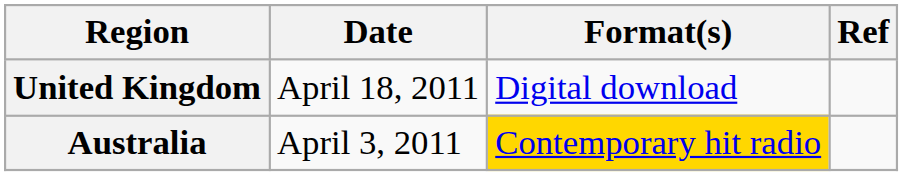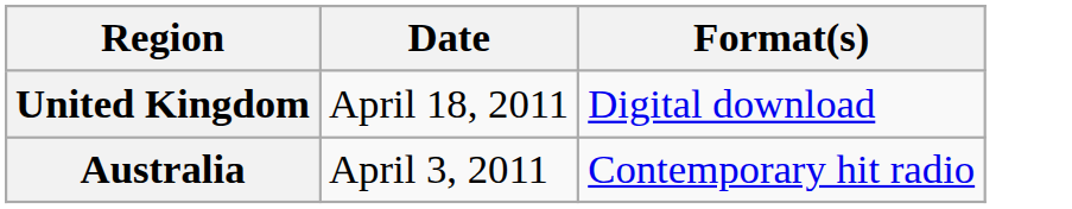- column: Ref
Australia | Format(s): gold background -> no background
